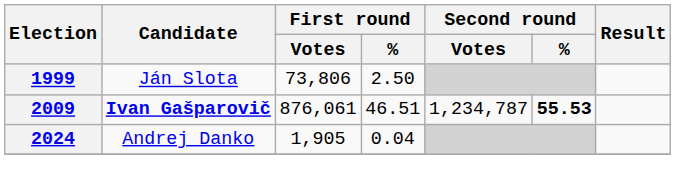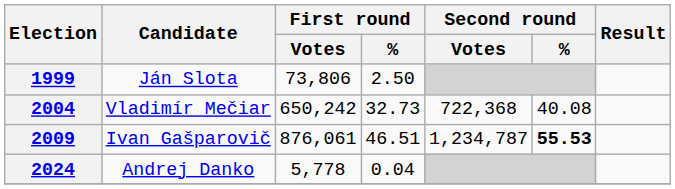+ row: 2004 | Vladimír Mečiar | 650,242 | 32.73 | 722,368 | 40.08
2009 | Candidate: bold -> normal
2024 | First round / Votes: 1,905 -> 5,778
